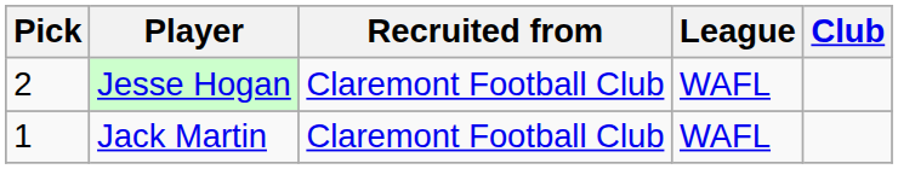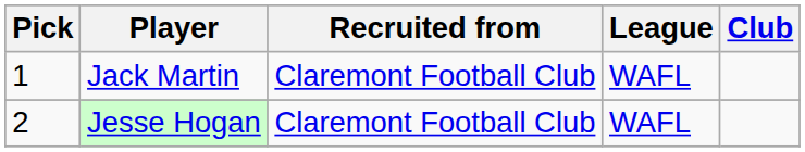rows swapped: Jack Martin <-> Jesse Hogan
